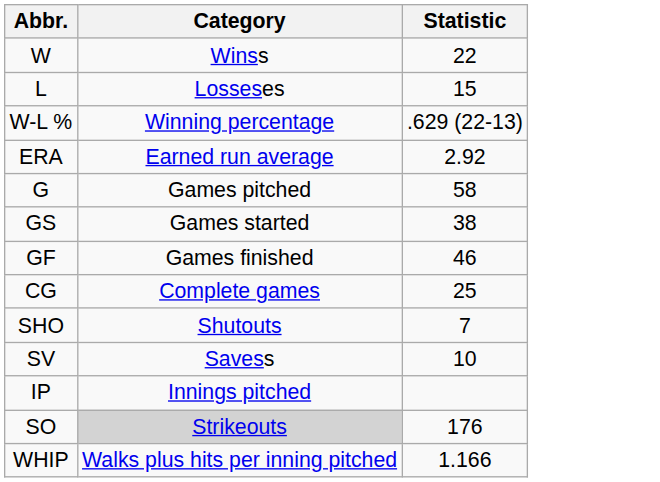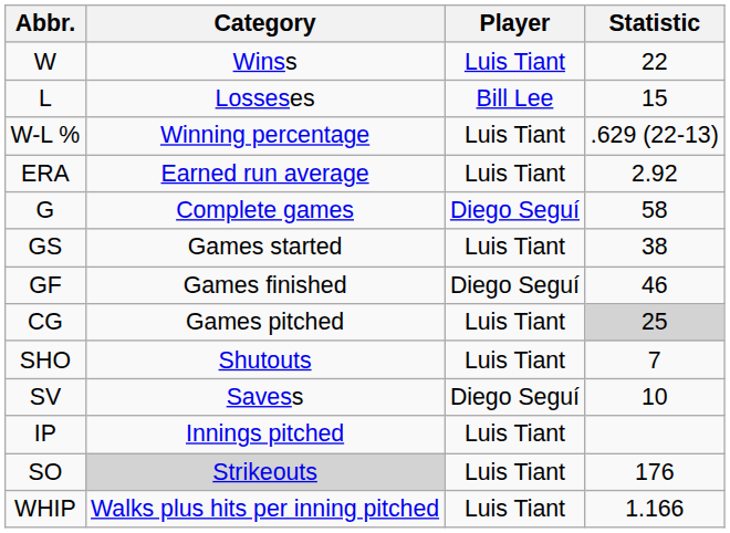+ column: Player | Luis Tiant | Bill Lee | Luis Tiant | Luis Tiant | Diego Seguí | Luis Tiant | Diego Seguí | Luis Tiant | Luis Tiant | Diego Seguí | Luis Tiant | Luis Tiant | Luis Tiant
G | Category: Games pitched -> Complete games
CG | Category: Complete games -> Games pitched
CG | Statistic: no background -> lightgrey background
